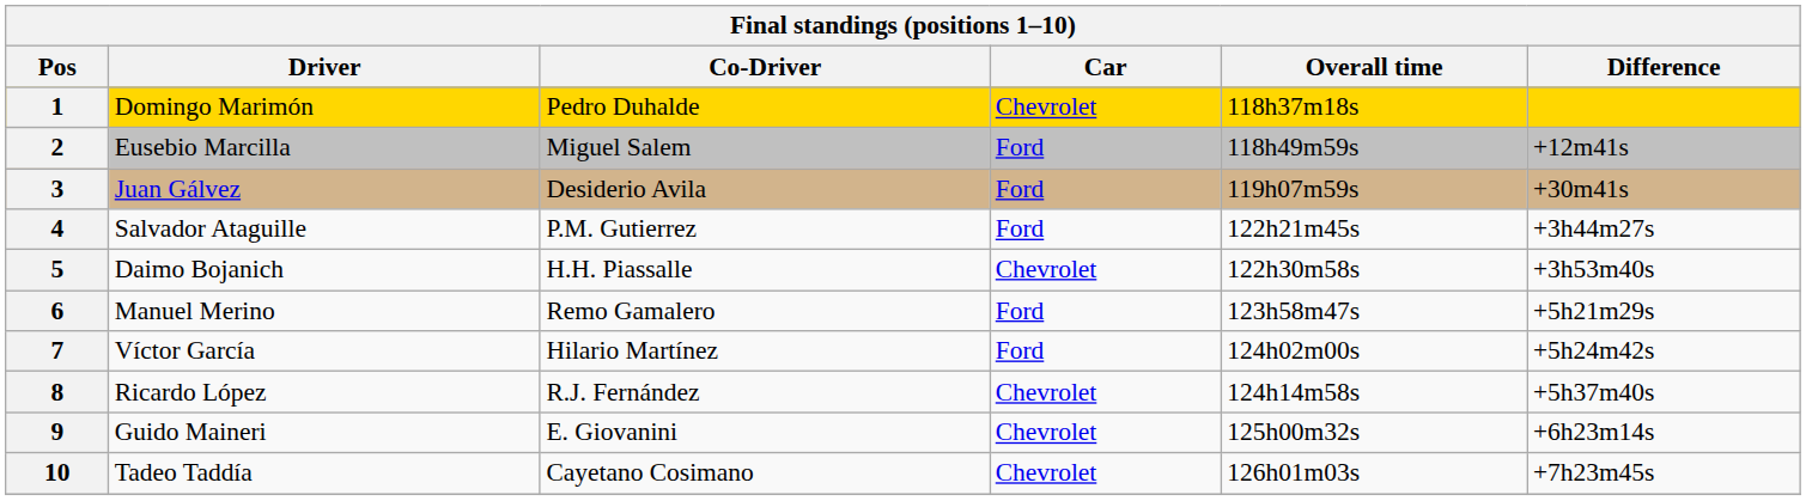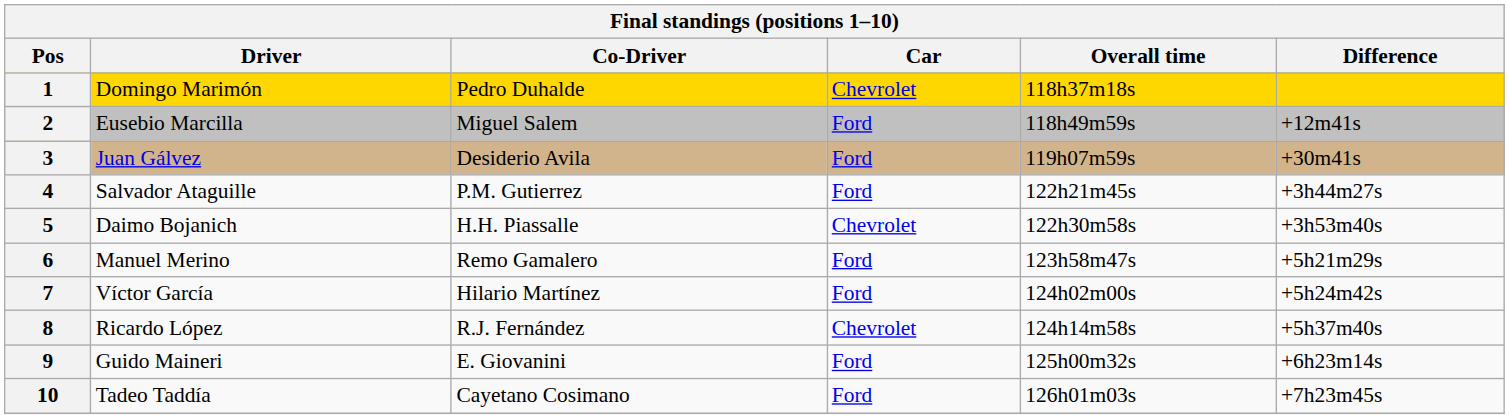9 | Car: Chevrolet -> Ford
10 | Car: Chevrolet -> Ford
